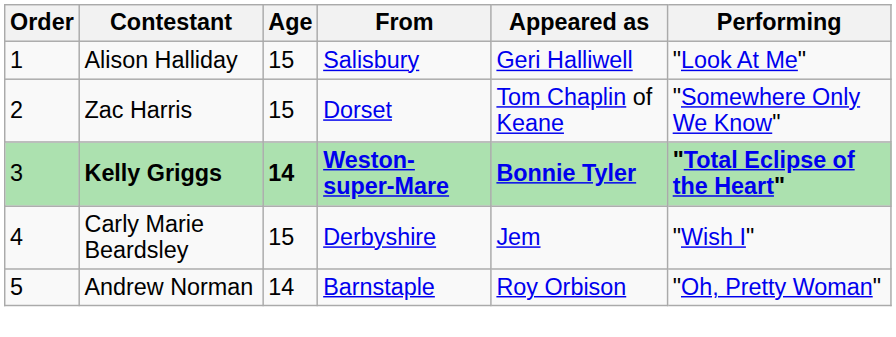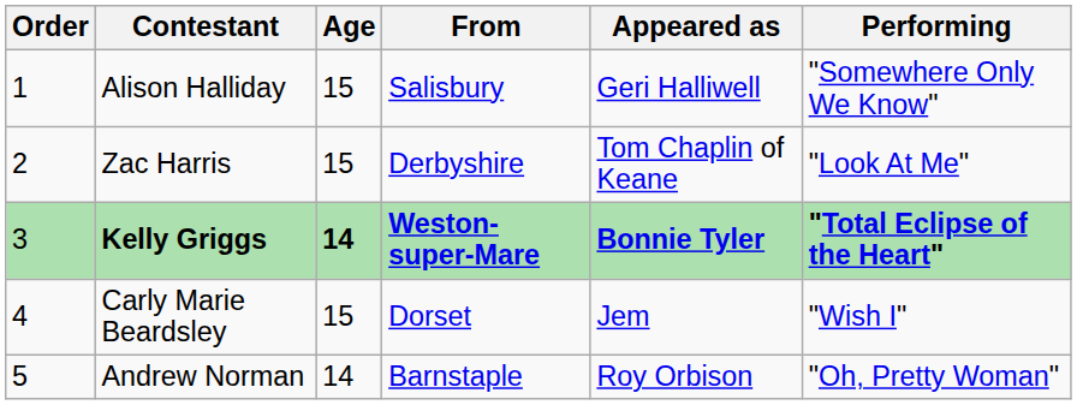Alison Halliday | Performing: "Look At Me" -> "Somewhere Only We Know"
Zac Harris | From: Dorset -> Derbyshire
Zac Harris | Performing: "Somewhere Only We Know" -> "Look At Me"
Carly Marie Beardsley | From: Derbyshire -> Dorset
